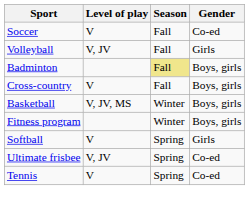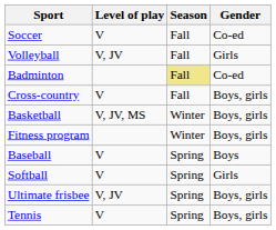Badminton | Gender: Boys, girls -> Co-ed
+ row: Baseball | V | Spring | Boys
Ultimate frisbee | Gender: Co-ed -> Boys, girls
Tennis | Gender: Co-ed -> Boys, girls
